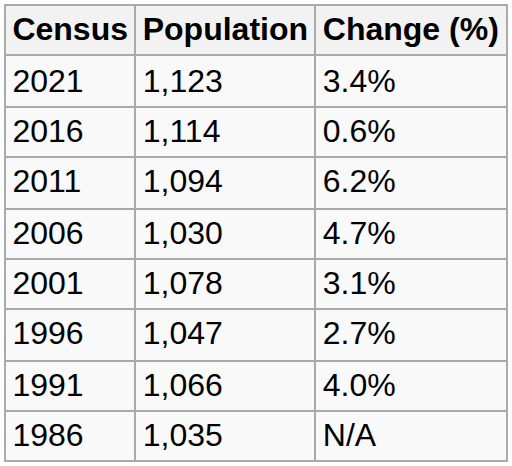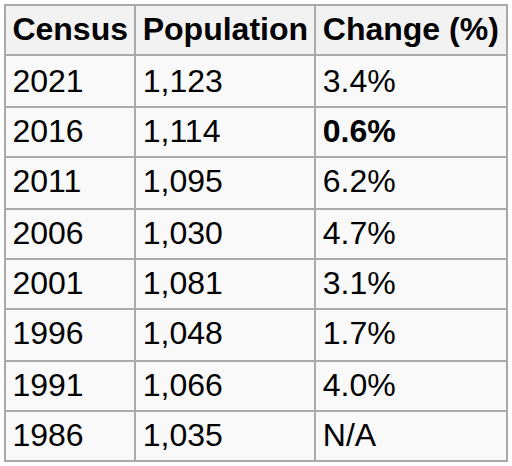2016 | Change (%): normal -> bold
2011 | Population: 1,094 -> 1,095
2001 | Population: 1,078 -> 1,081
1996 | Population: 1,047 -> 1,048
1996 | Change (%): 2.7% -> 1.7%
